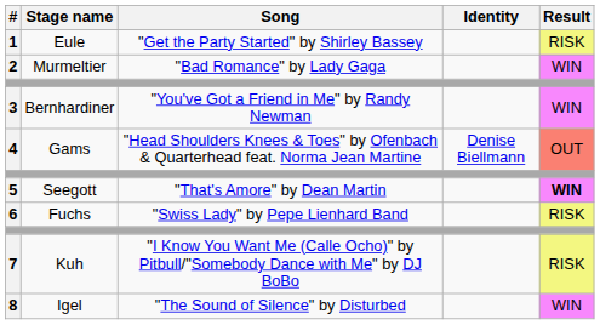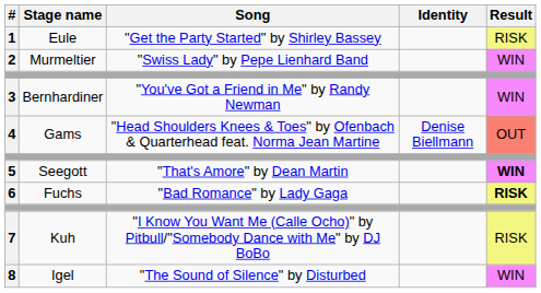2 | Song: "Bad Romance" by Lady Gaga -> "Swiss Lady" by Pepe Lienhard Band
6 | Song: "Swiss Lady" by Pepe Lienhard Band -> "Bad Romance" by Lady Gaga
6 | Result: normal -> bold
